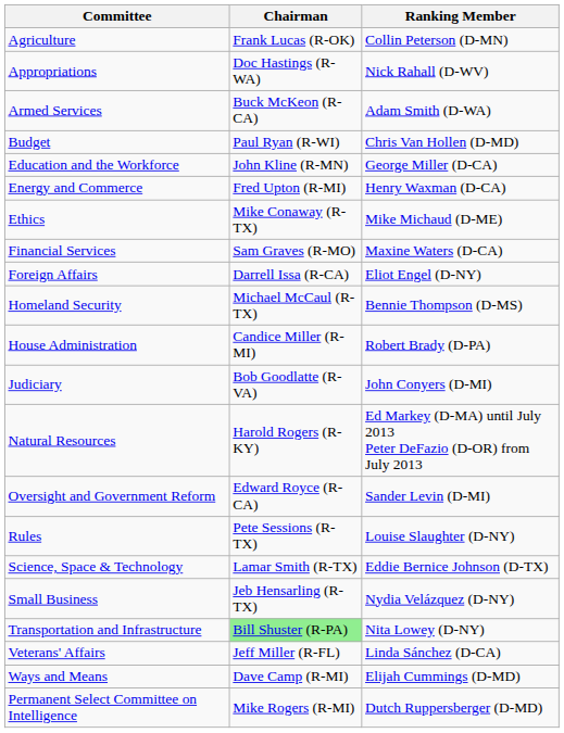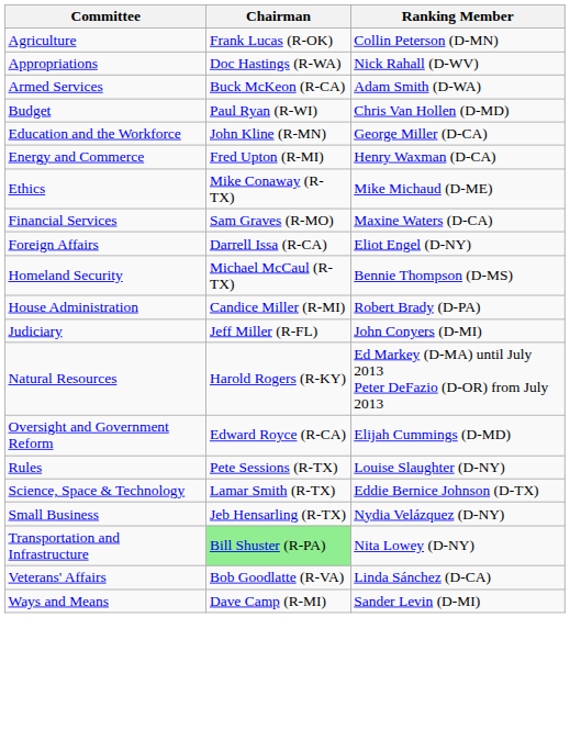Judiciary | Chairman: Bob Goodlatte (R-VA) -> Jeff Miller (R-FL)
Oversight and Government Reform | Ranking Member: Sander Levin (D-MI) -> Elijah Cummings (D-MD)
Veterans' Affairs | Chairman: Jeff Miller (R-FL) -> Bob Goodlatte (R-VA)
Ways and Means | Ranking Member: Elijah Cummings (D-MD) -> Sander Levin (D-MI)
- row: Permanent Select Committee on Intelligence | Mike Rogers (R-MI) | Dutch Ruppersberger (D-MD)
